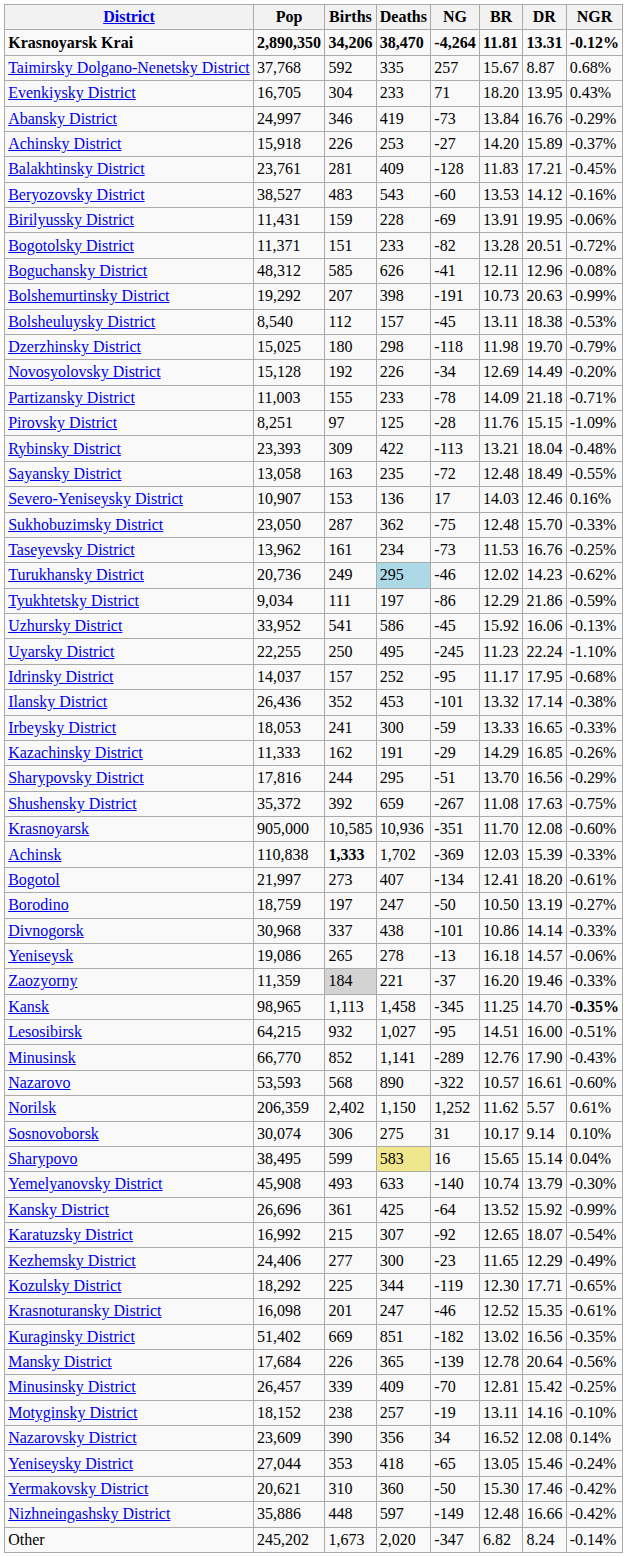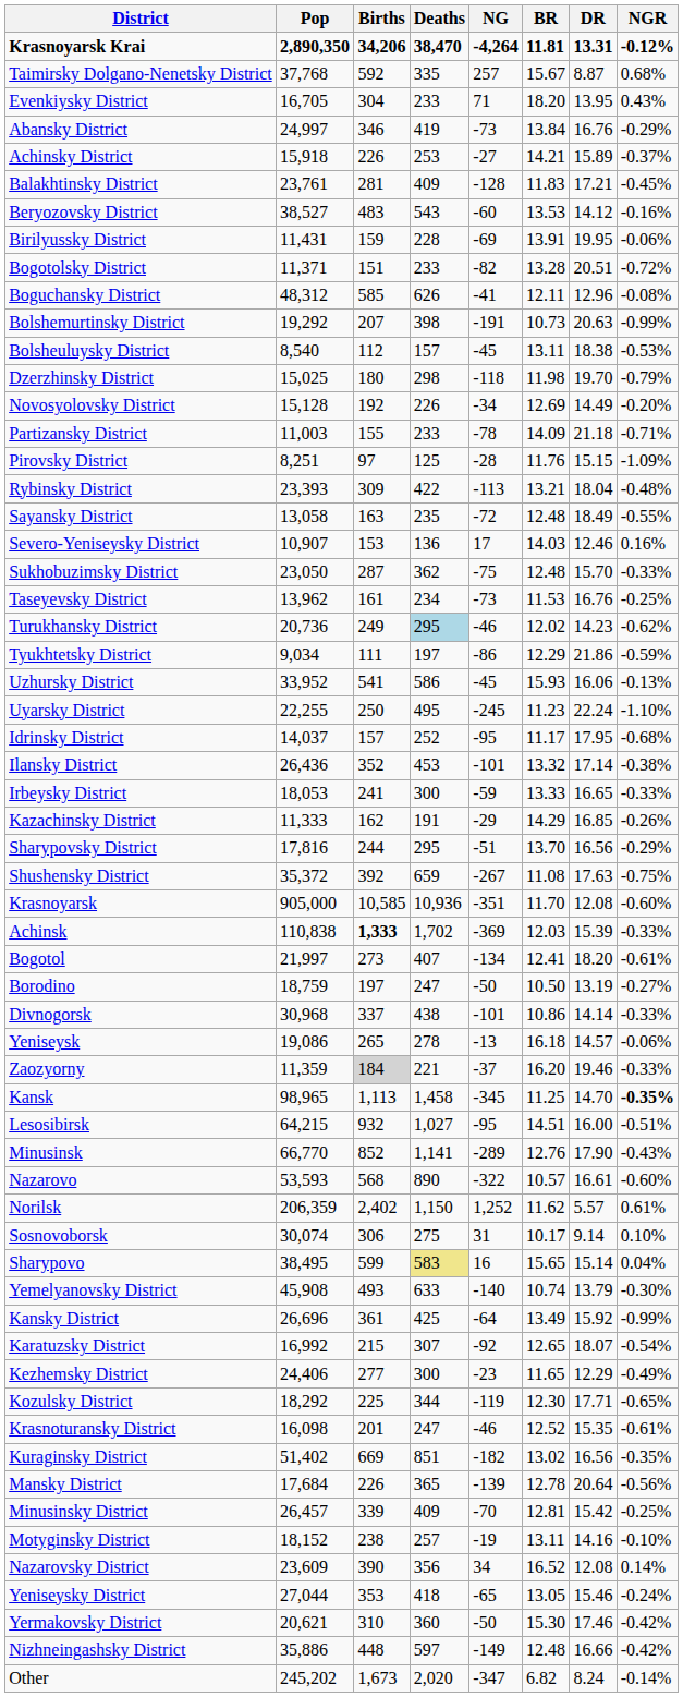Achinsky District | BR: 14.20 -> 14.21
Uzhursky District | BR: 15.92 -> 15.93
Kansky District | BR: 13.52 -> 13.49
